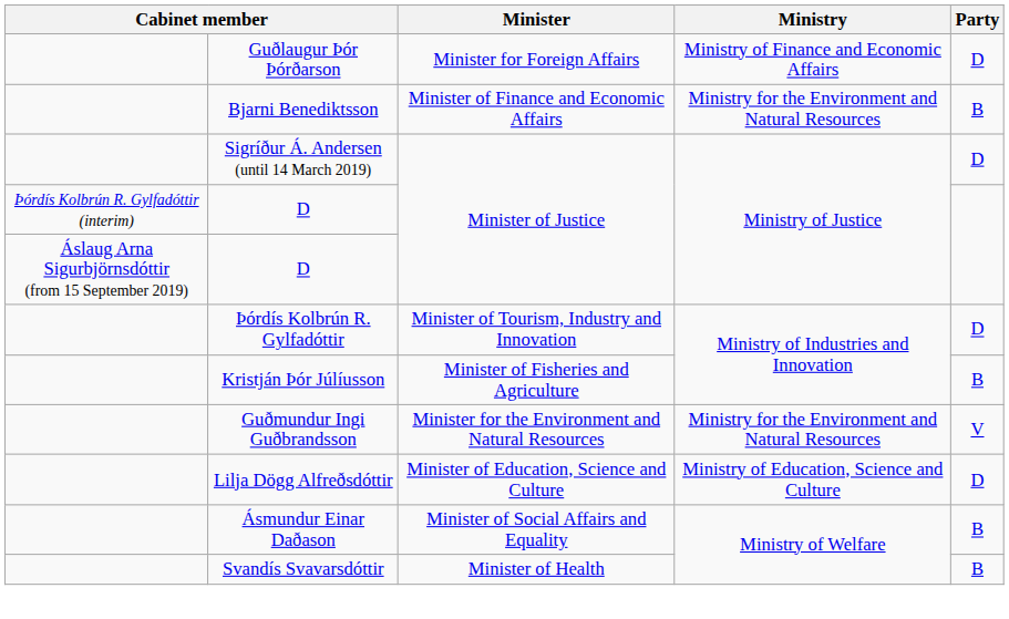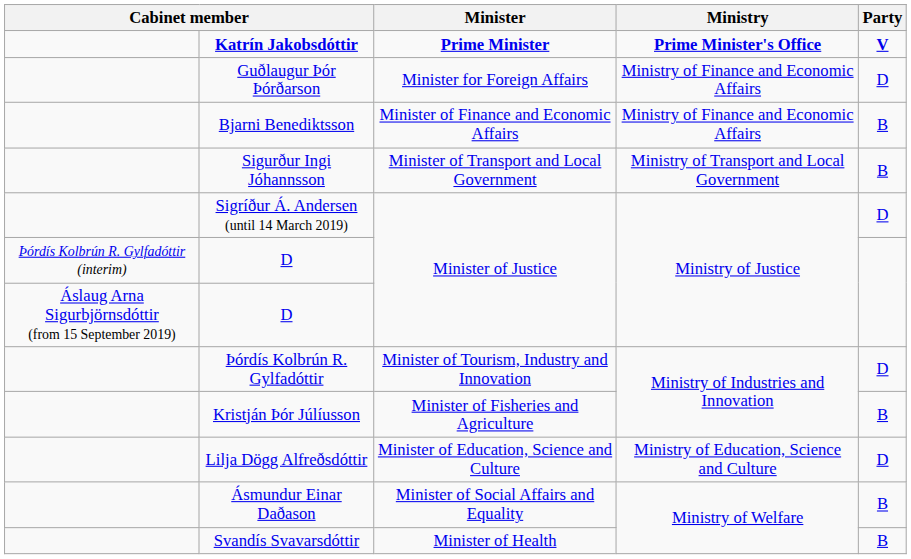+ row: Katrín Jakobsdóttir | Prime Minister | Prime Minister's Office | V
Bjarni Benediktsson | Ministry: Ministry for the Environment and Natural Resources -> Ministry of Finance and Economic Affairs
+ row: Sigurður Ingi Jóhannsson | Minister of Transport and Local Government | Ministry of Transport and Local Government | B
- row: Guðmundur Ingi Guðbrandsson | Minister for the Environment and Natural Resources | Ministry for the Environment and Natural Resources | V
